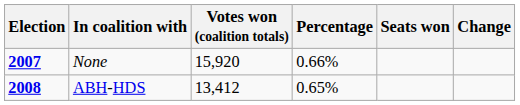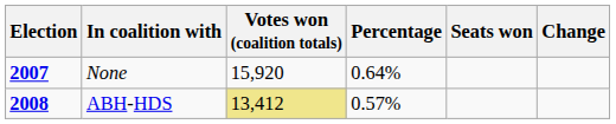None | Percentage: 0.66% -> 0.64%
ABH-HDS | Votes won (coalition totals): no background -> khaki background
ABH-HDS | Percentage: 0.65% -> 0.57%
